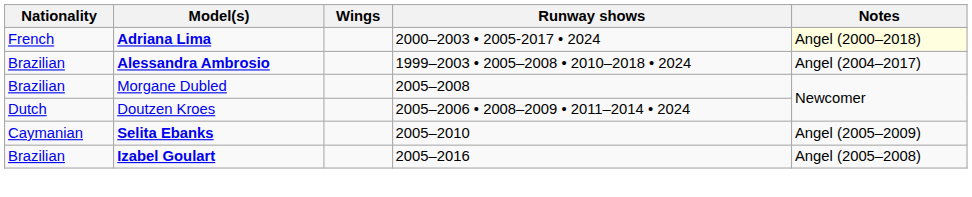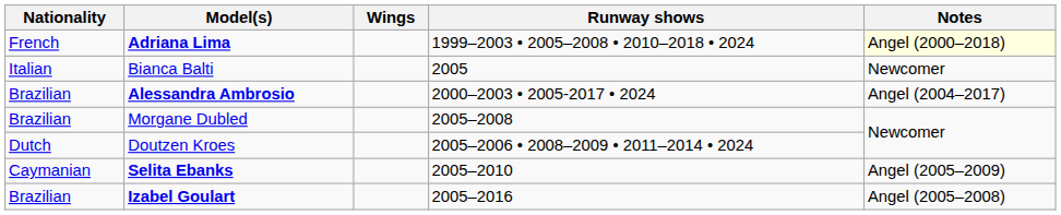Adriana Lima | Runway shows: 2000–2003 • 2005-2017 • 2024 -> 1999–2003 • 2005–2008 • 2010–2018 • 2024
+ row: Italian | Bianca Balti | 2005 | Newcomer
Alessandra Ambrosio | Runway shows: 1999–2003 • 2005–2008 • 2010–2018 • 2024 -> 2000–2003 • 2005-2017 • 2024
